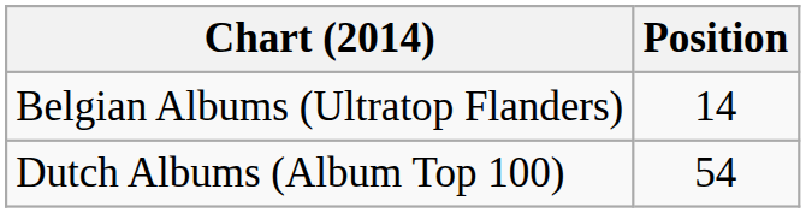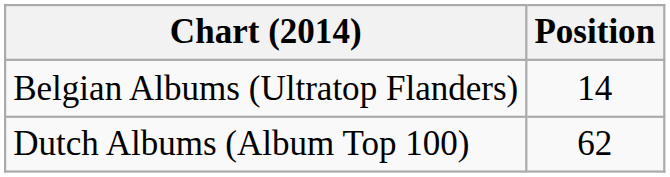Dutch Albums (Album Top 100) | Position: 54 -> 62
